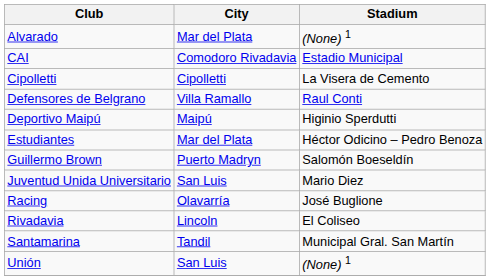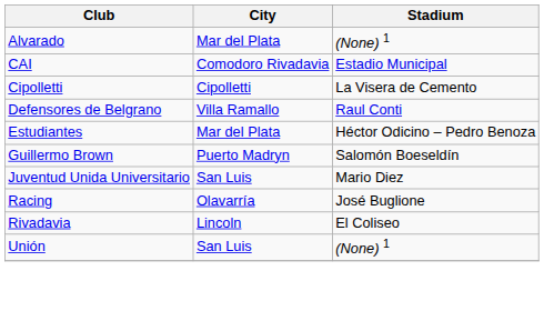- row: Deportivo Maipú | Maipú | Higinio Sperdutti
- row: Santamarina | Tandil | Municipal Gral. San Martín
